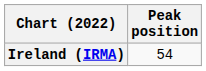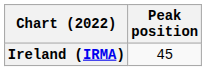Ireland (IRMA) | Peak position: 54 -> 45
